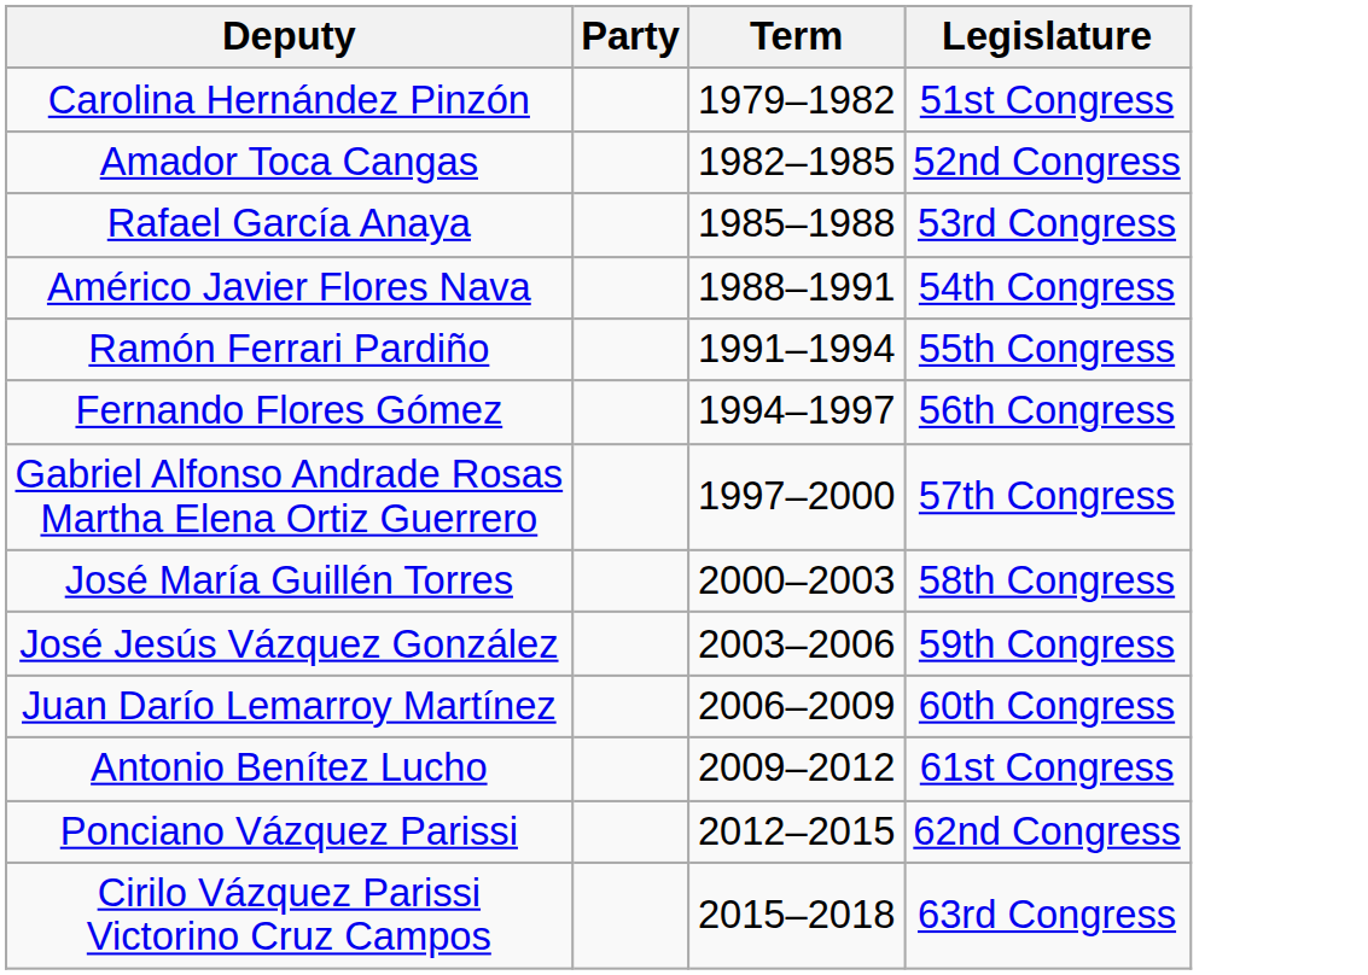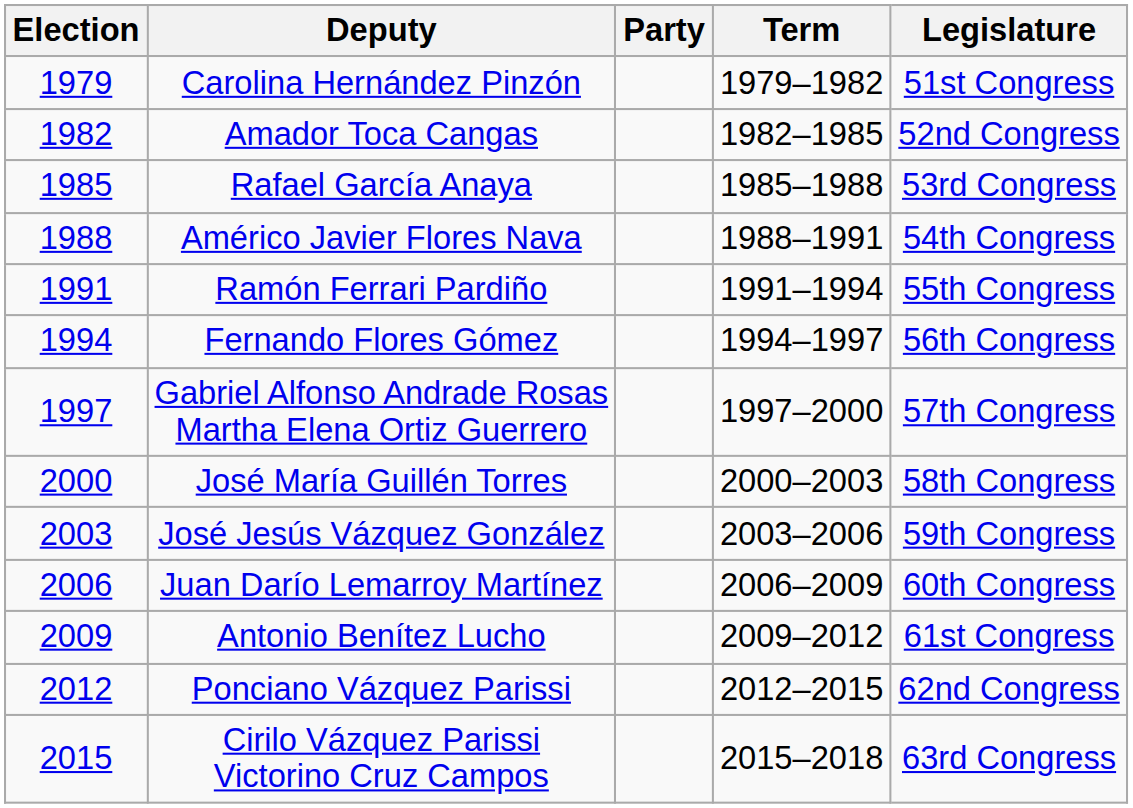+ column: Election | 1979 | 1982 | 1985 | 1988 | 1991 | 1994 | 1997 | 2000 | 2003 | 2006 | 2009 | 2012 | 2015
